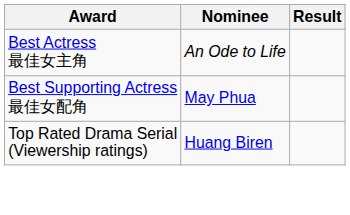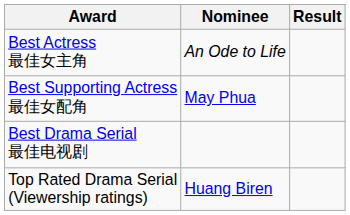+ row: Best Drama Serial 最佳电视剧
